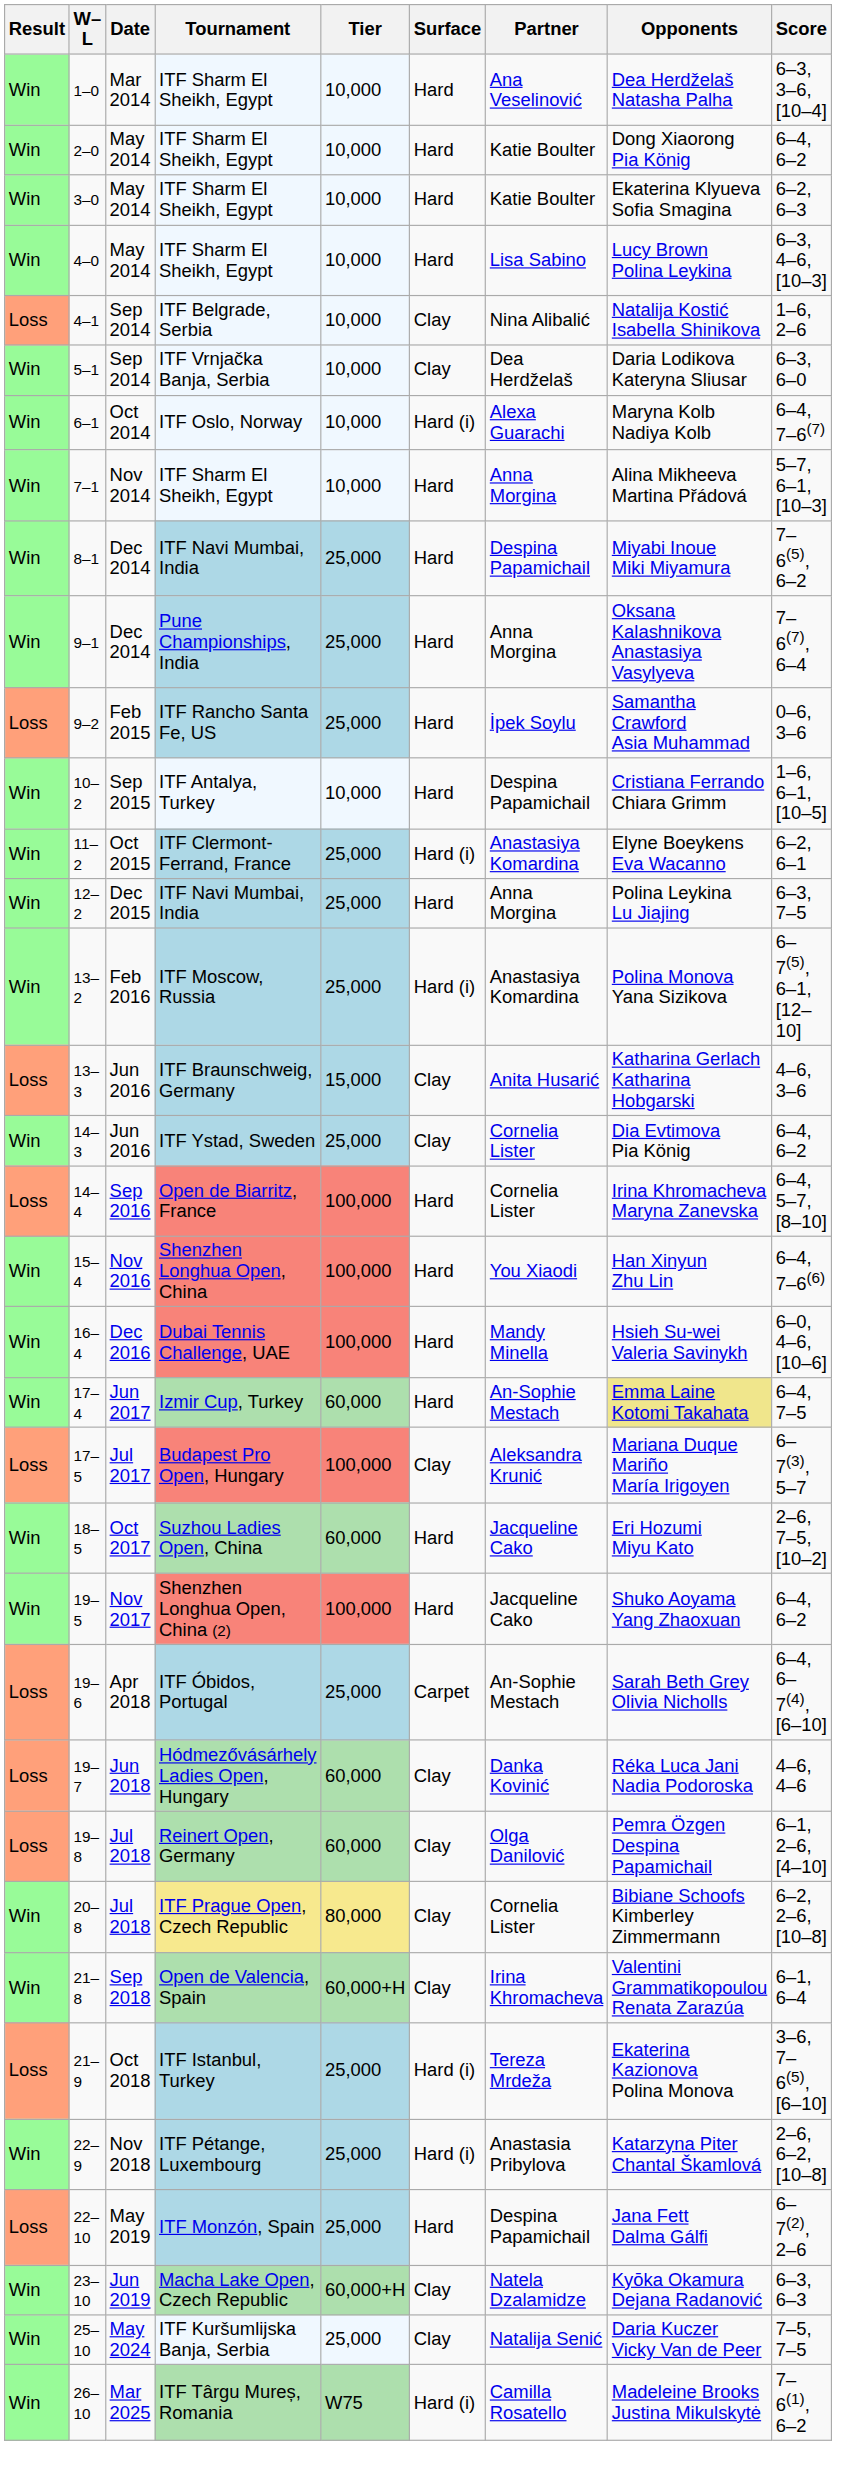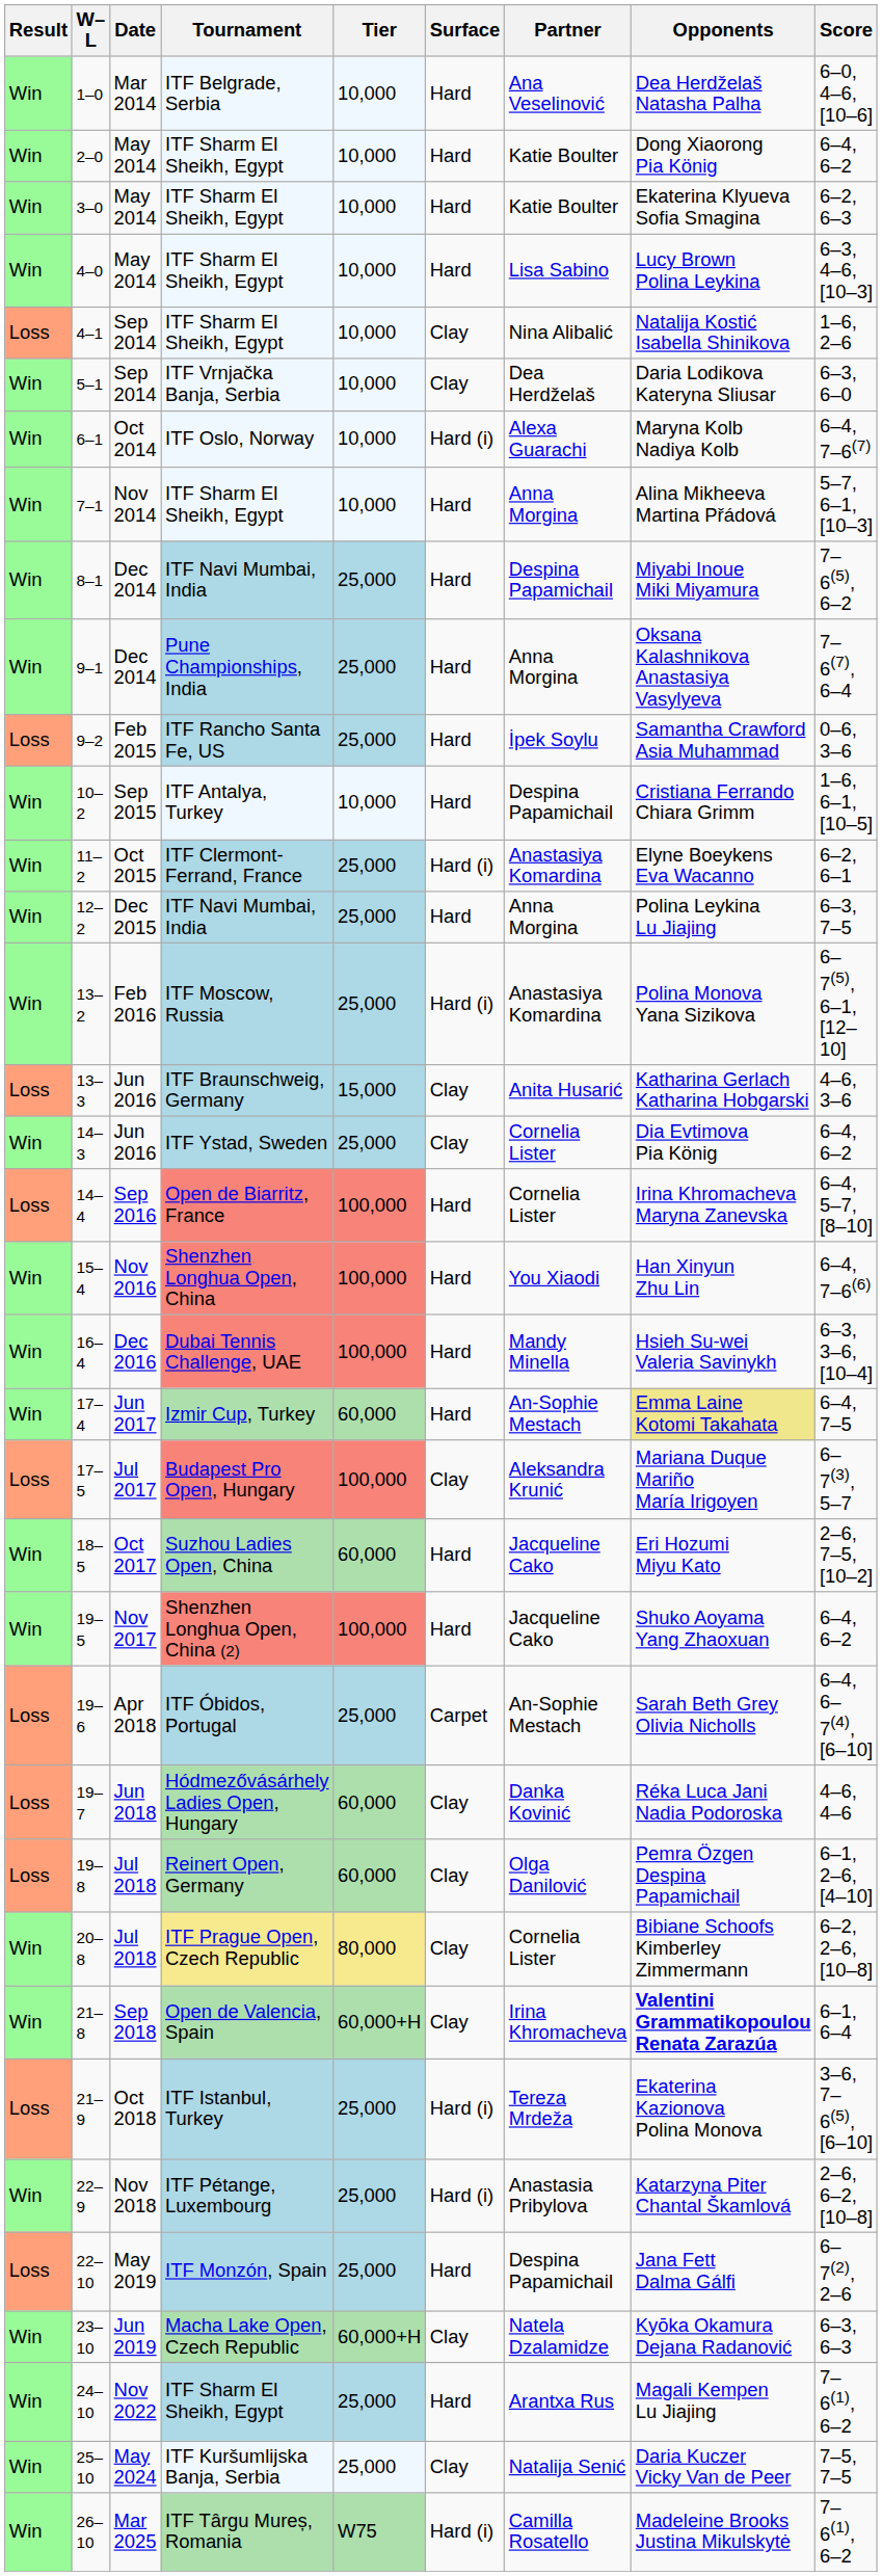1–0 | Tournament: ITF Sharm El Sheikh, Egypt -> ITF Belgrade, Serbia
1–0 | Score: 6–3, 3–6, [10–4] -> 6–0, 4–6, [10–6]
4–1 | Tournament: ITF Belgrade, Serbia -> ITF Sharm El Sheikh, Egypt
16–4 | Score: 6–0, 4–6, [10–6] -> 6–3, 3–6, [10–4]
21–8 | Opponents: normal -> bold
+ row: Win | 24–10 | Nov 2022 | ITF Sharm El Sheikh, Egypt | 25,000 | Hard | Arantxa Rus | Magali Kempen Lu Jiajing | 7–6(1), 6–2
